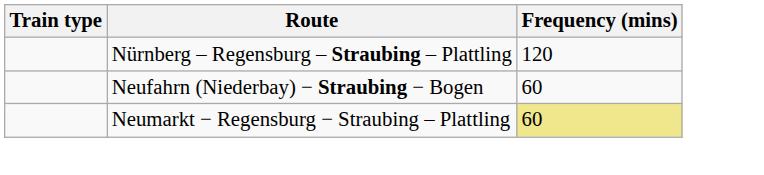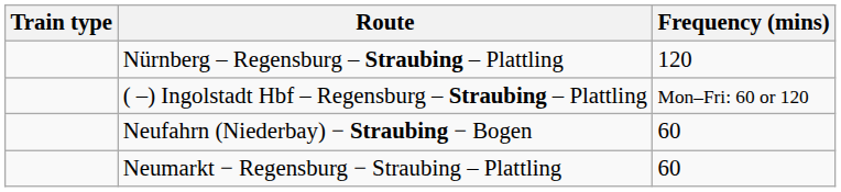+ row: ( –) Ingolstadt Hbf – Regensburg – Straubing – Plattling | Mon–Fri: 60 or 120
Neumarkt − Regensburg − Straubing – Plattling | Frequency (mins): khaki background -> no background
